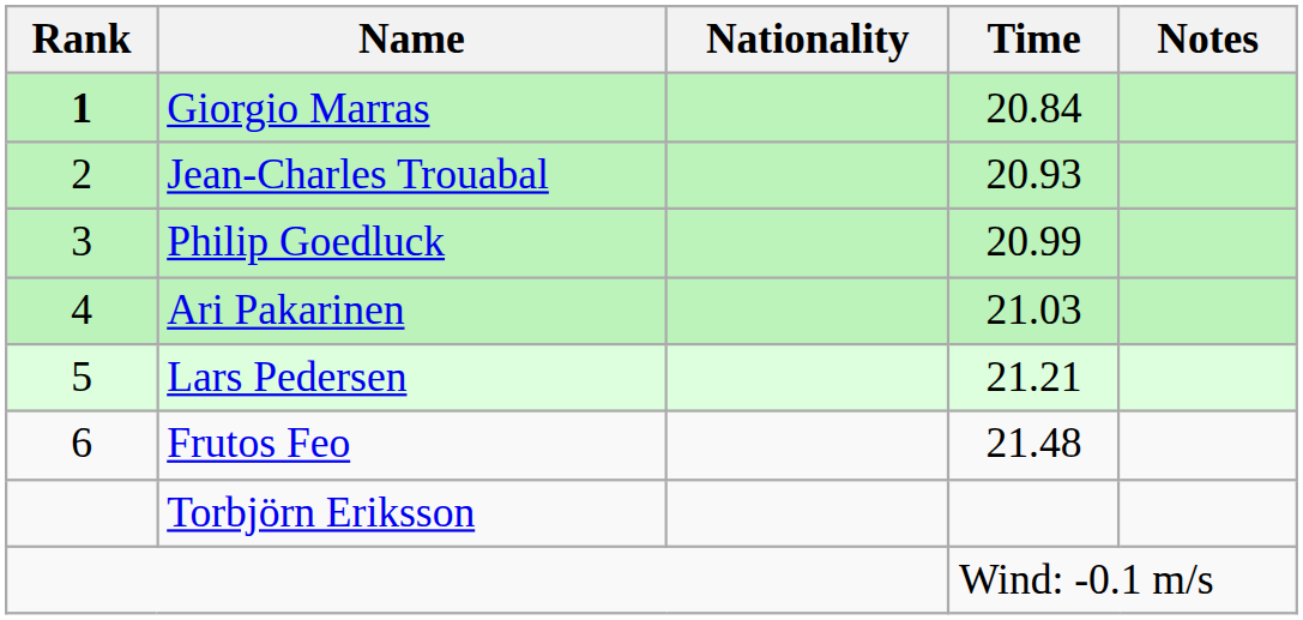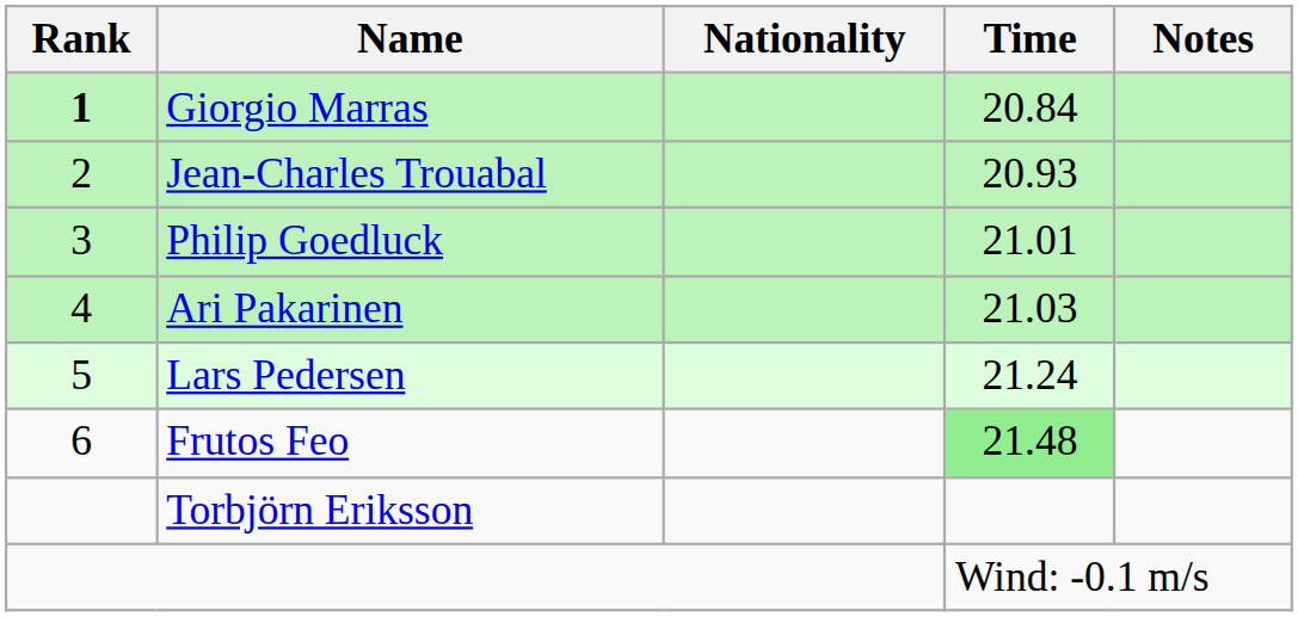Philip Goedluck | Time: 20.99 -> 21.01
Lars Pedersen | Time: 21.21 -> 21.24
Frutos Feo | Time: no background -> lightgreen background
